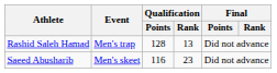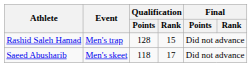Rashid Saleh Hamad | Qualification / Rank: 13 -> 15
Saeed Abusharib | Qualification / Points: 116 -> 118
Saeed Abusharib | Qualification / Rank: 23 -> 17
